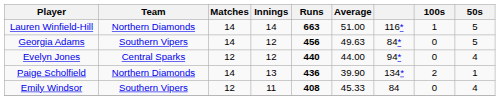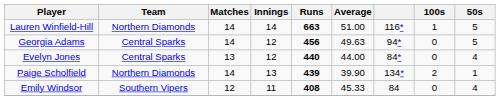Georgia Adams | Team: Southern Vipers -> Central Sparks
Georgia Adams | column 7: 84* -> 94*
Evelyn Jones | Matches: 12 -> 13
Evelyn Jones | column 7: 94* -> 84*
Paige Scholfield | Runs: 436 -> 439
